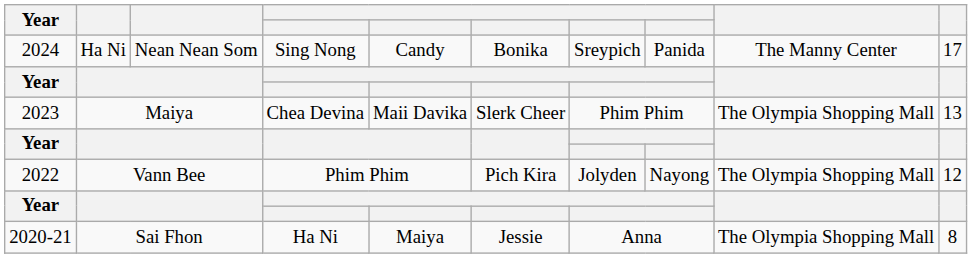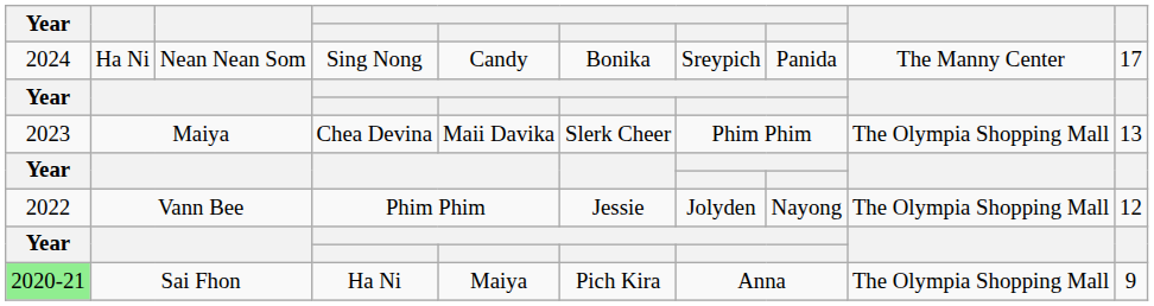Vann Bee | column 6: Pich Kira -> Jessie
Sai Fhon | Year: no background -> lightgreen background
Sai Fhon | column 6: Jessie -> Pich Kira
Sai Fhon | column 10: 8 -> 9
